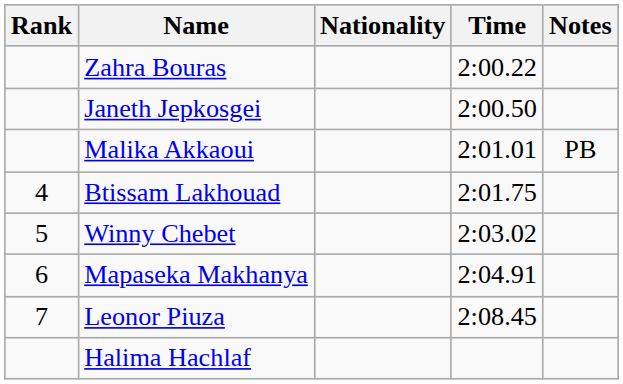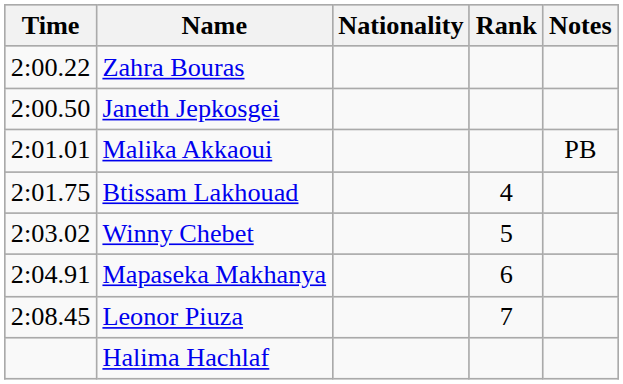columns swapped: Rank <-> Time
